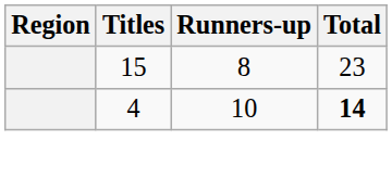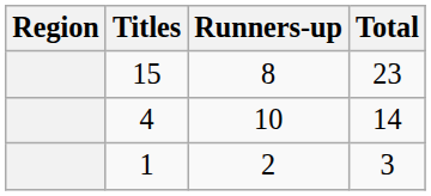4 | Total: bold -> normal
+ row: 1 | 2 | 3
